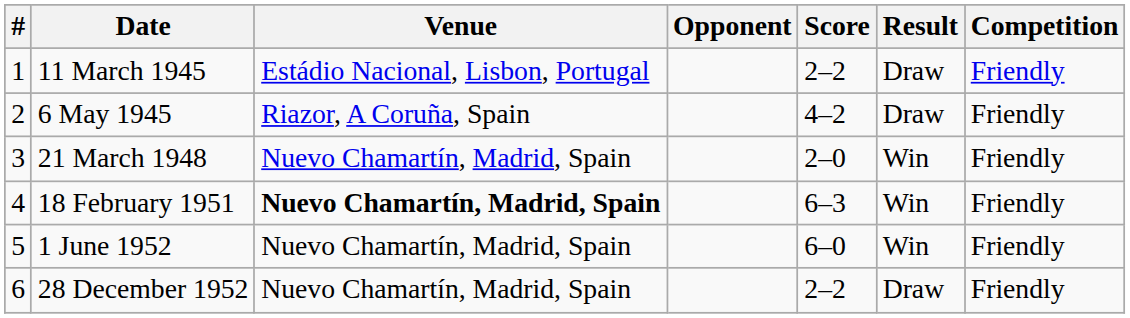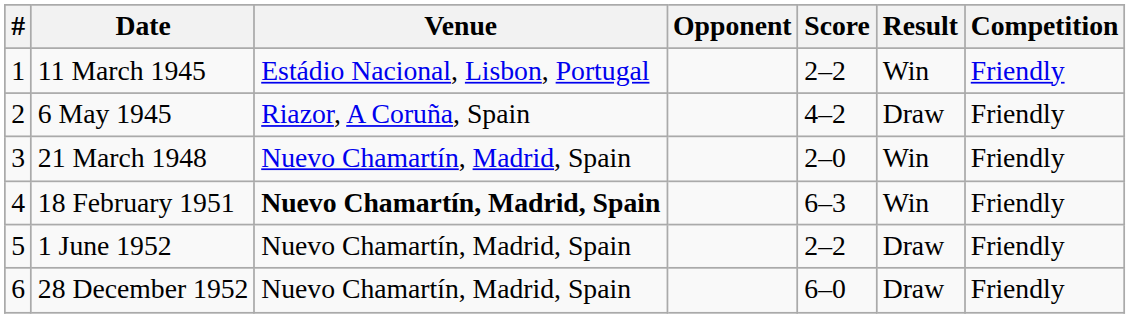11 March 1945 | Result: Draw -> Win
1 June 1952 | Score: 6–0 -> 2–2
1 June 1952 | Result: Win -> Draw
28 December 1952 | Score: 2–2 -> 6–0
